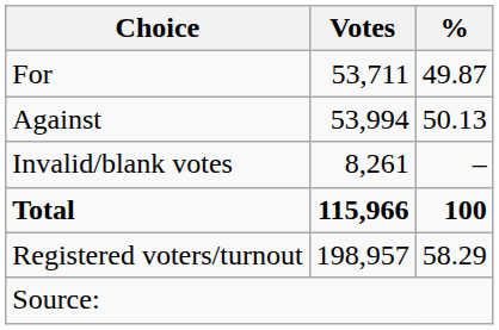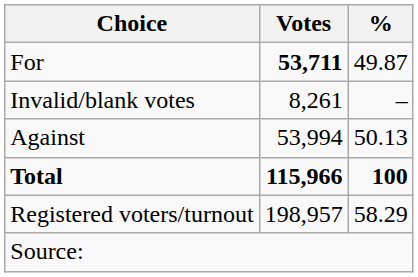For | Votes: normal -> bold
rows swapped: Against <-> Invalid/blank votes
